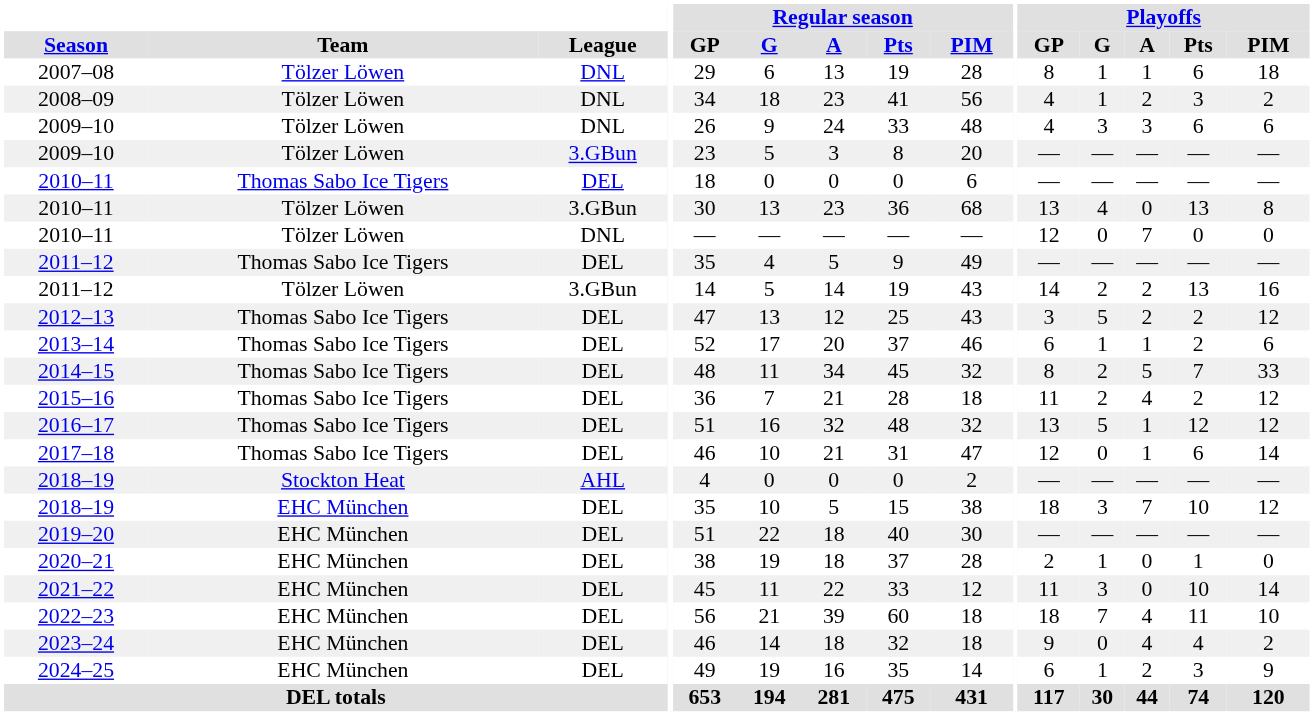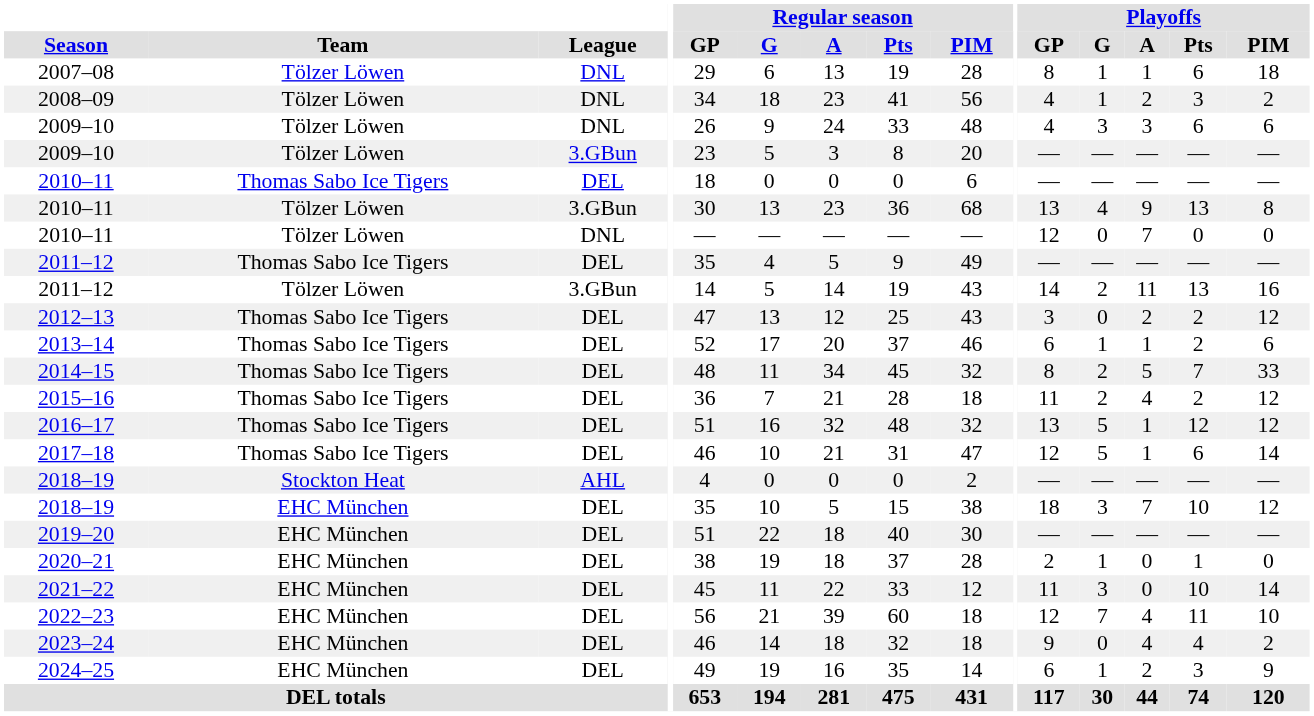2010–11 / 3.GBun | Playoffs / A: 0 -> 9
2011–12 / 3.GBun | Playoffs / A: 2 -> 11
2012–13 | Playoffs / G: 5 -> 0
2017–18 | Playoffs / G: 0 -> 5
2022–23 | Playoffs / GP: 18 -> 12
